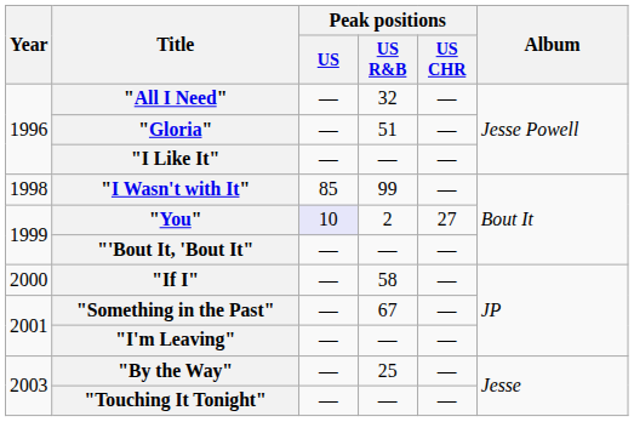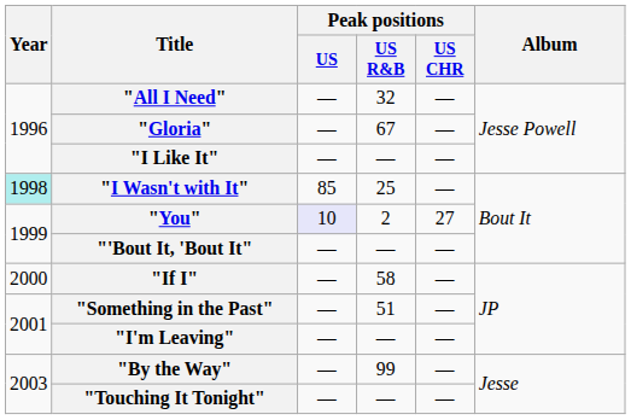"Gloria" | Peak positions / US R&B: 51 -> 67
"I Wasn't with It" | Year: no background -> paleturquoise background
"I Wasn't with It" | Peak positions / US R&B: 99 -> 25
"Something in the Past" | Peak positions / US R&B: 67 -> 51
"By the Way" | Peak positions / US R&B: 25 -> 99
